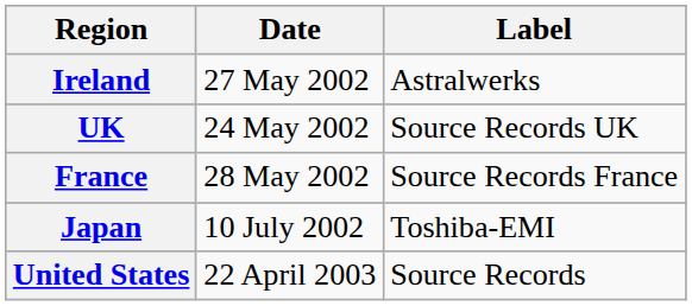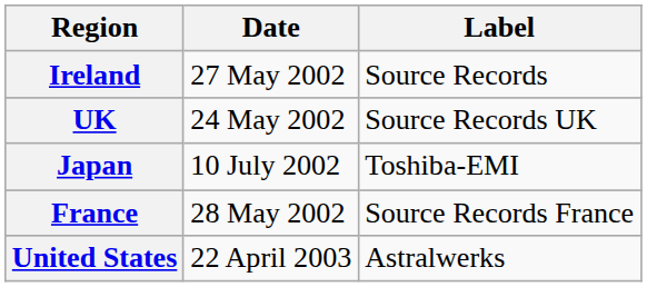Ireland | Label: Astralwerks -> Source Records
rows swapped: France <-> Japan
United States | Label: Source Records -> Astralwerks
